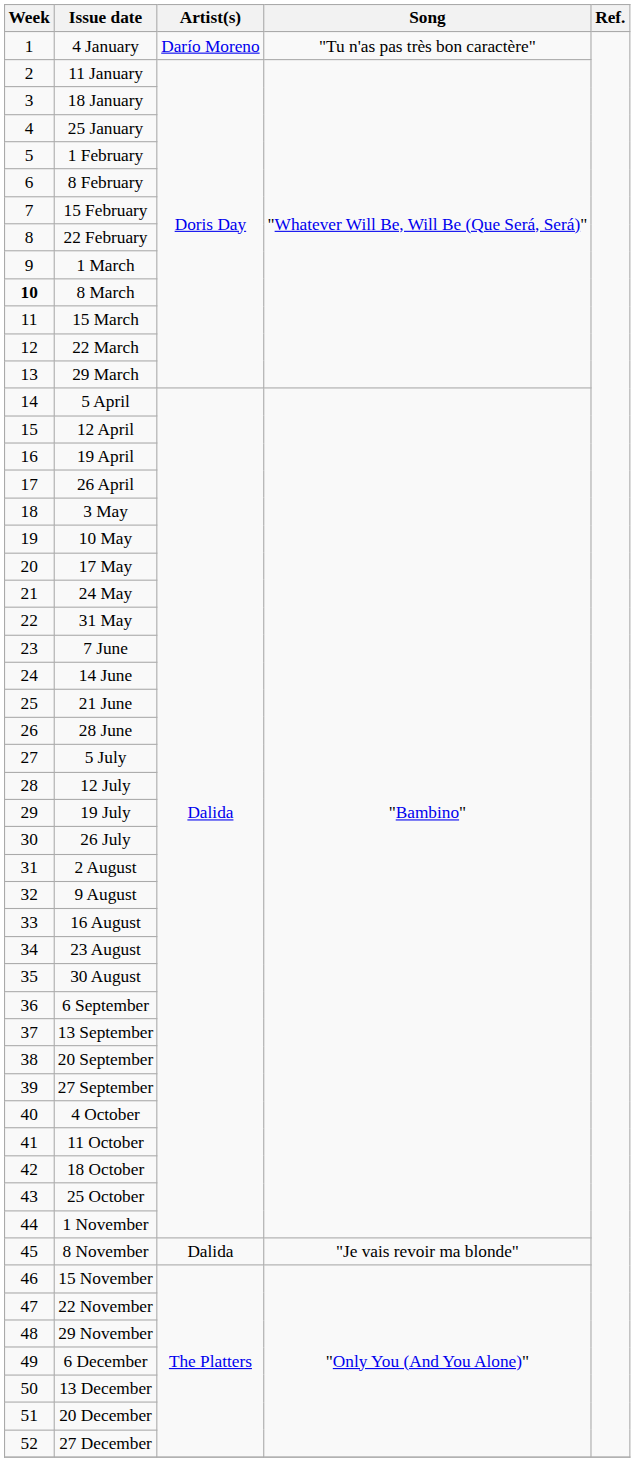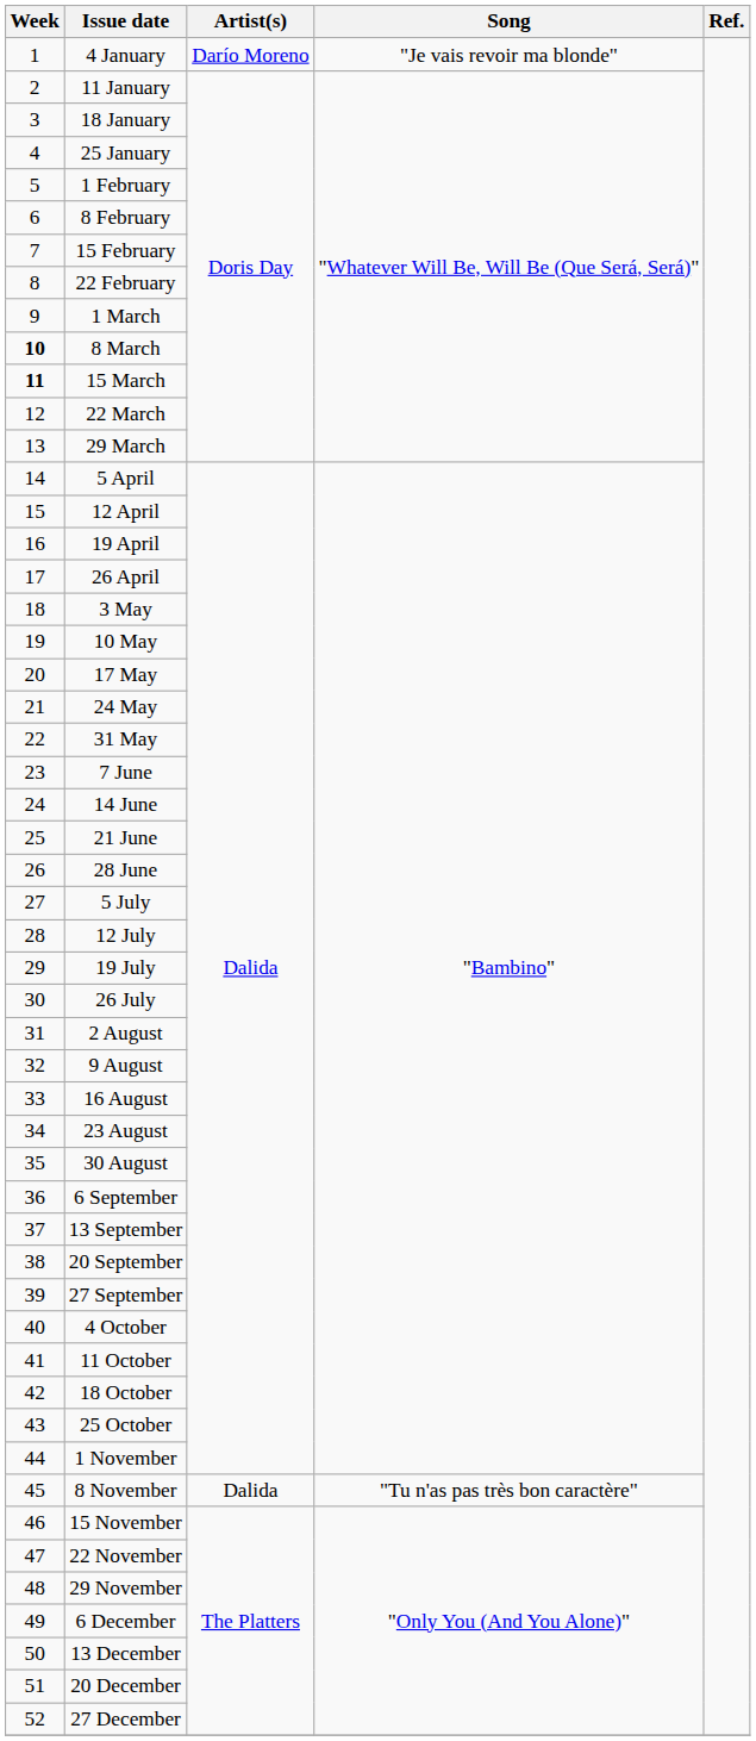4 January | Song: "Tu n'as pas très bon caractère" -> "Je vais revoir ma blonde"
15 March | Week: normal -> bold
8 November | Song: "Je vais revoir ma blonde" -> "Tu n'as pas très bon caractère"
